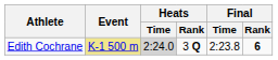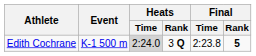Edith Cochrane | Event: khaki background -> no background
Edith Cochrane | Final / Rank: 6 -> 5
